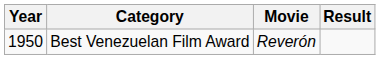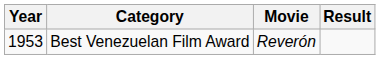Best Venezuelan Film Award | Year: 1950 -> 1953
